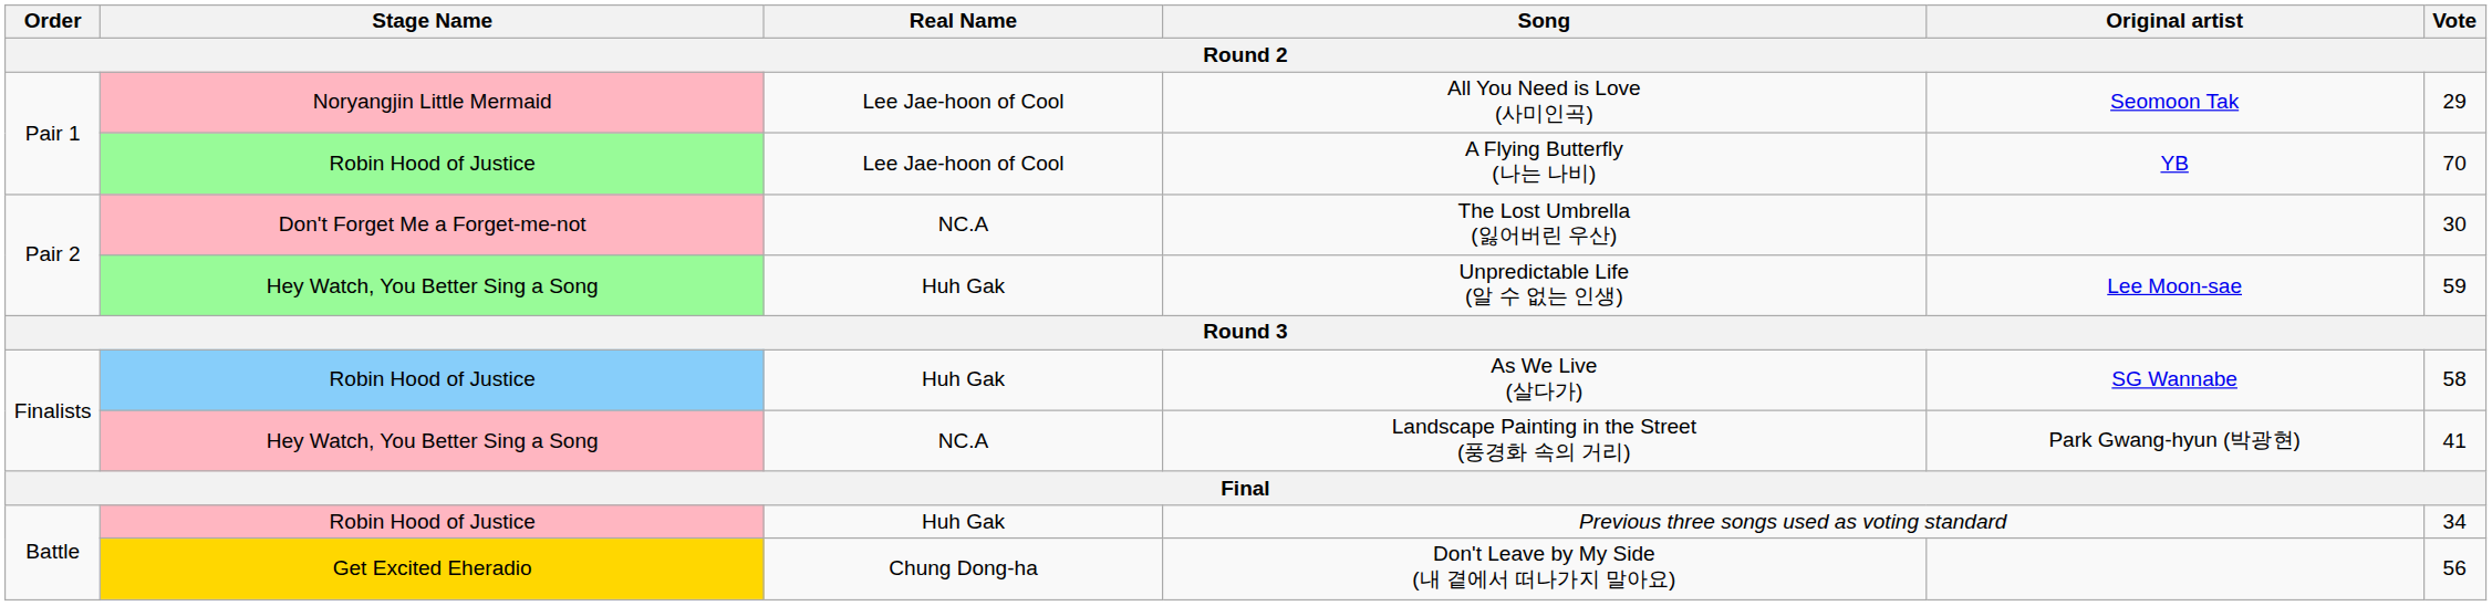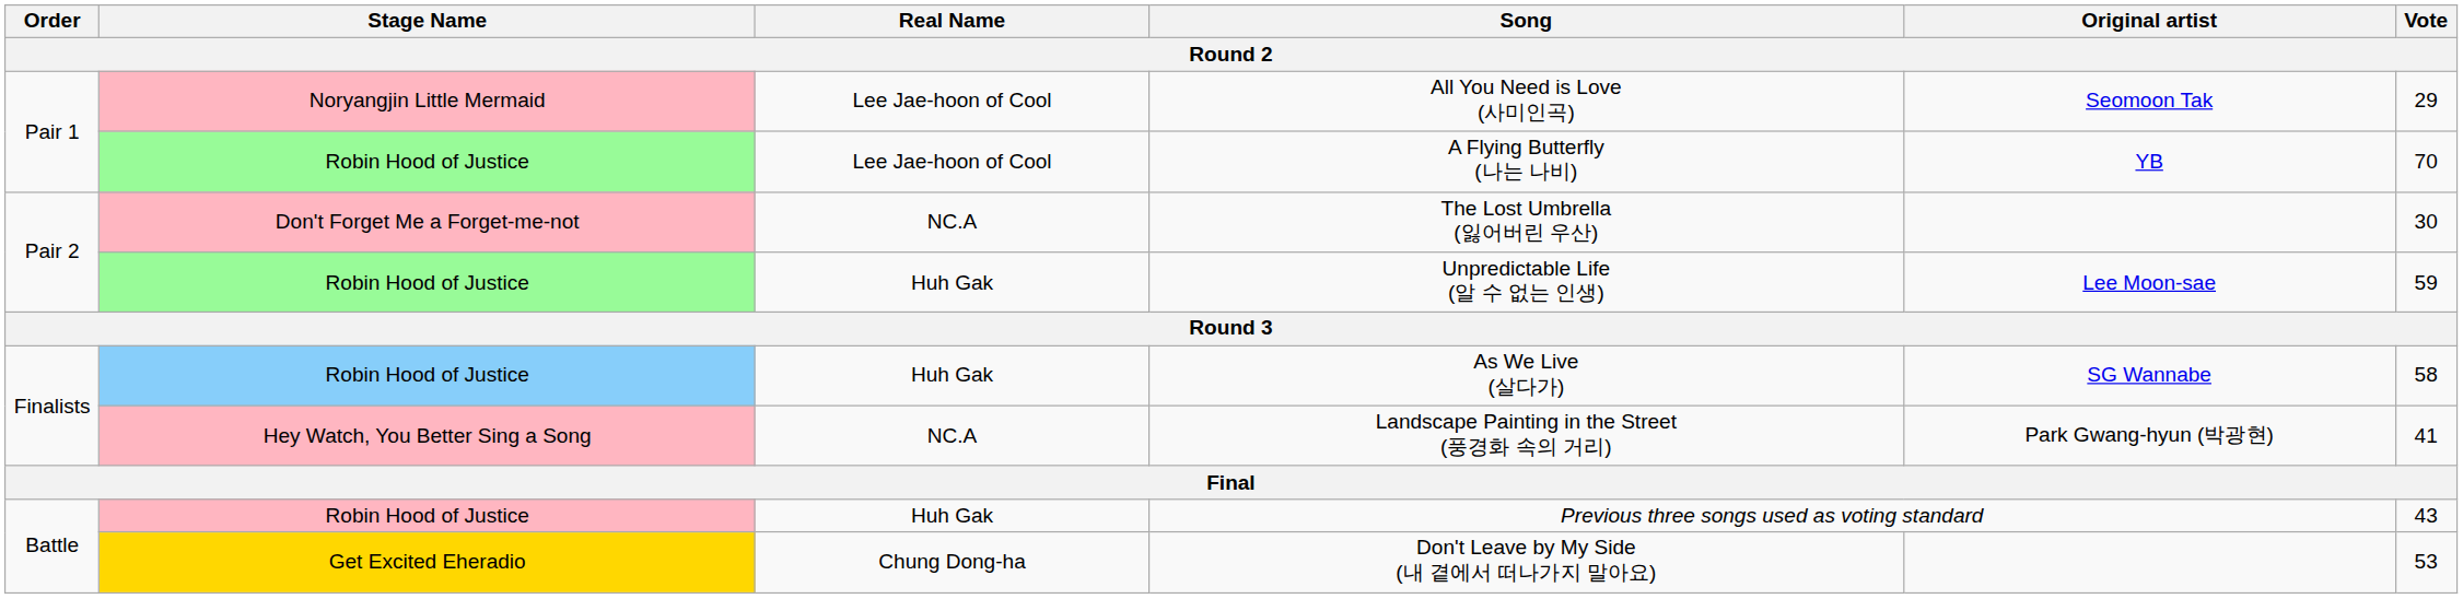Unpredictable Life (알 수 없는 인생) | Stage Name: Hey Watch, You Better Sing a Song -> Robin Hood of Justice
Previous three songs used as voting standard | Vote: 34 -> 43
Don't Leave by My Side (내 곁에서 떠나가지 말아요) | Vote: 56 -> 53
